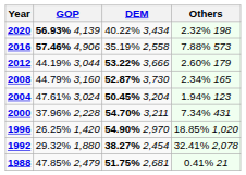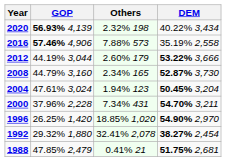columns swapped: DEM <-> Others
